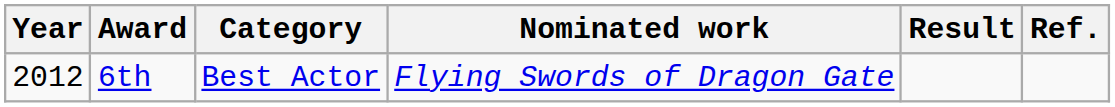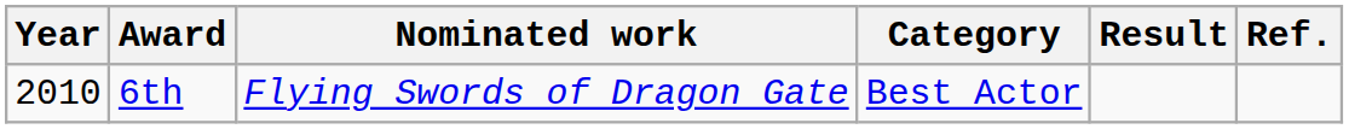columns swapped: Category <-> Nominated work
6th | Year: 2012 -> 2010
